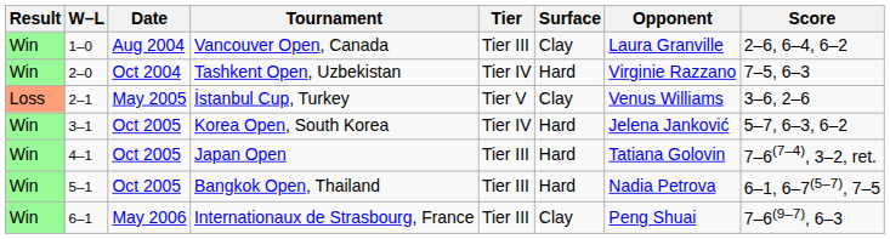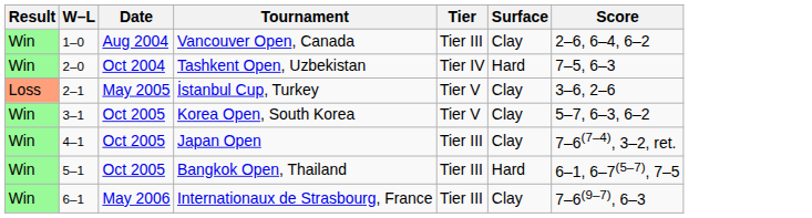- column: Opponent | Laura Granville | Virginie Razzano | Venus Williams | Jelena Janković | Tatiana Golovin | Nadia Petrova | Peng Shuai
Korea Open, South Korea | Tier: Tier IV -> Tier V
Korea Open, South Korea | Surface: Hard -> Clay
Japan Open | Surface: Hard -> Clay
